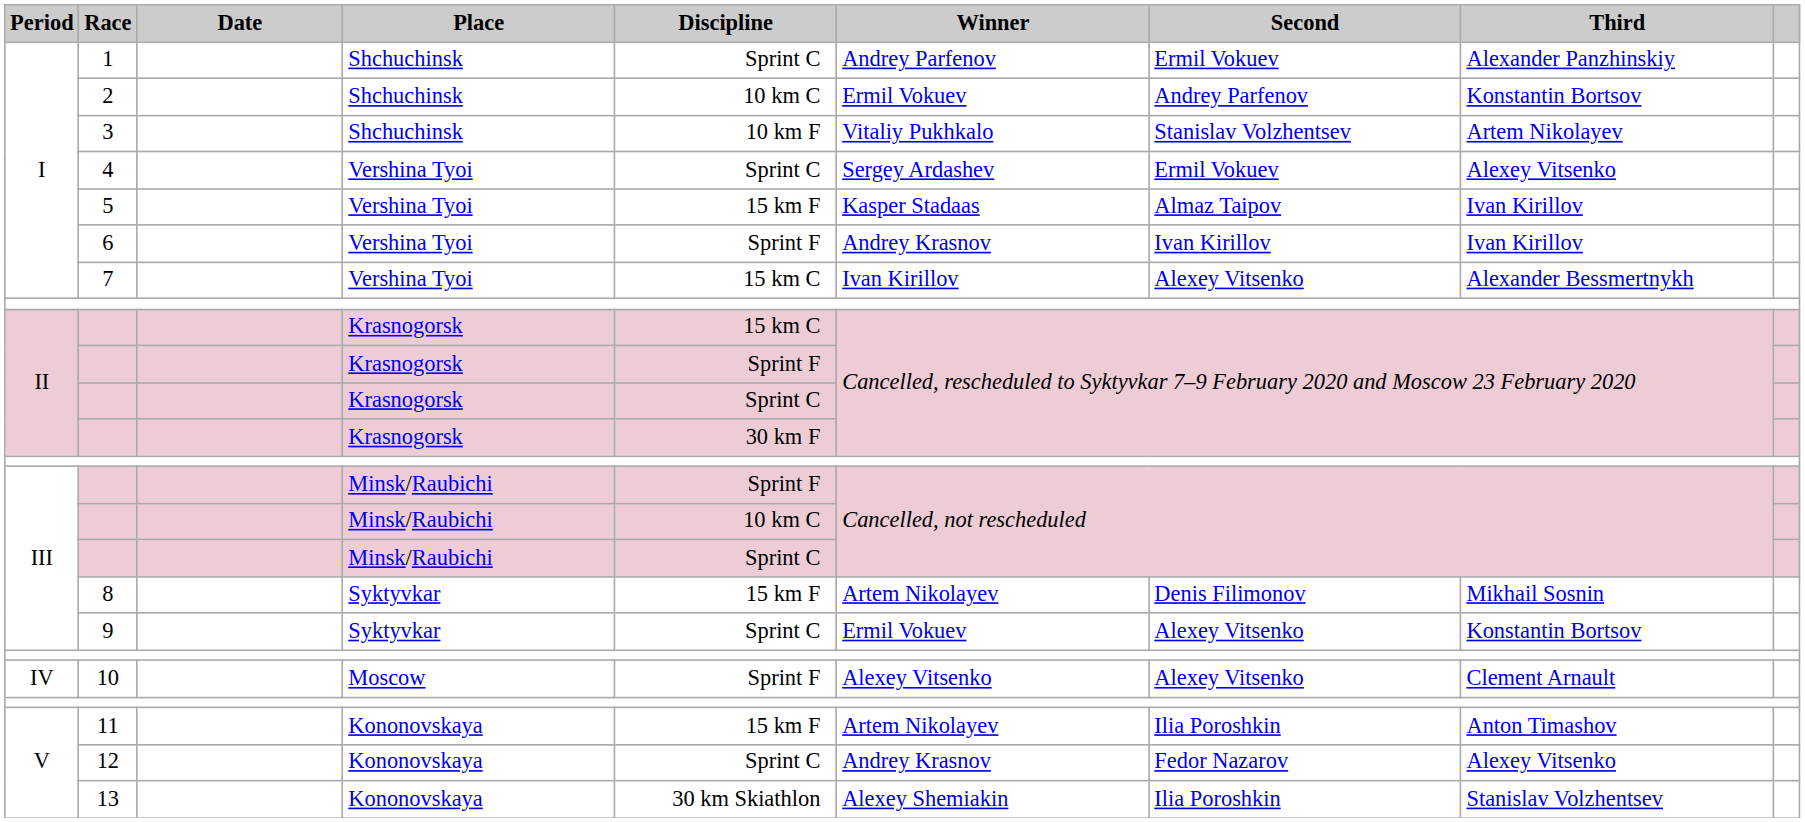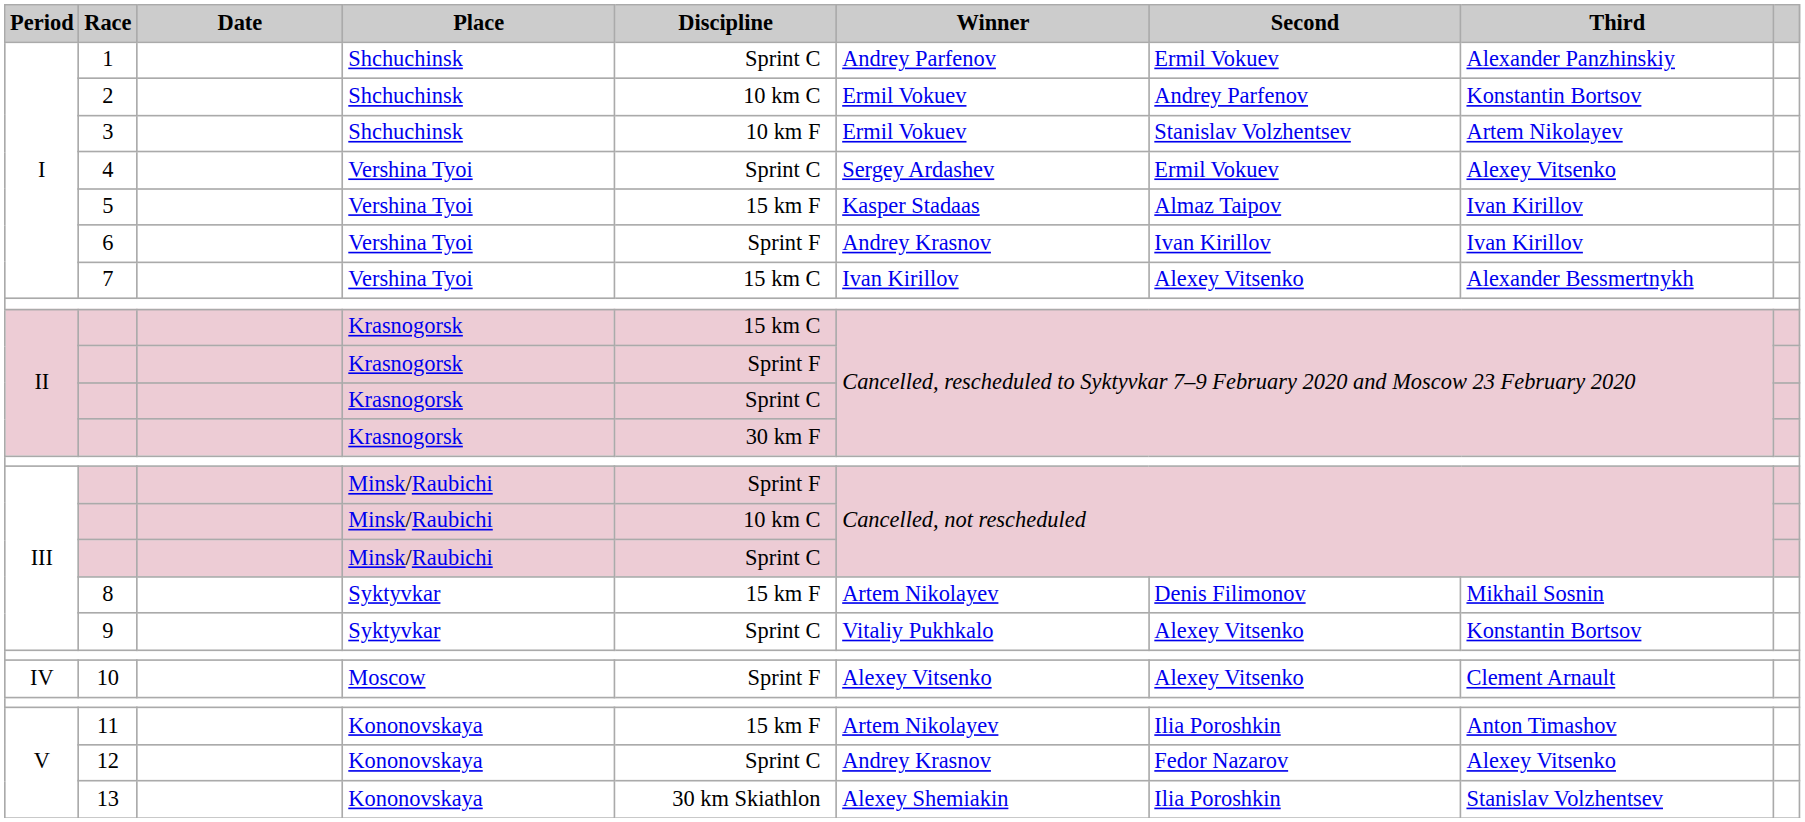3 | Winner: Vitaliy Pukhkalo -> Ermil Vokuev
9 | Winner: Ermil Vokuev -> Vitaliy Pukhkalo
